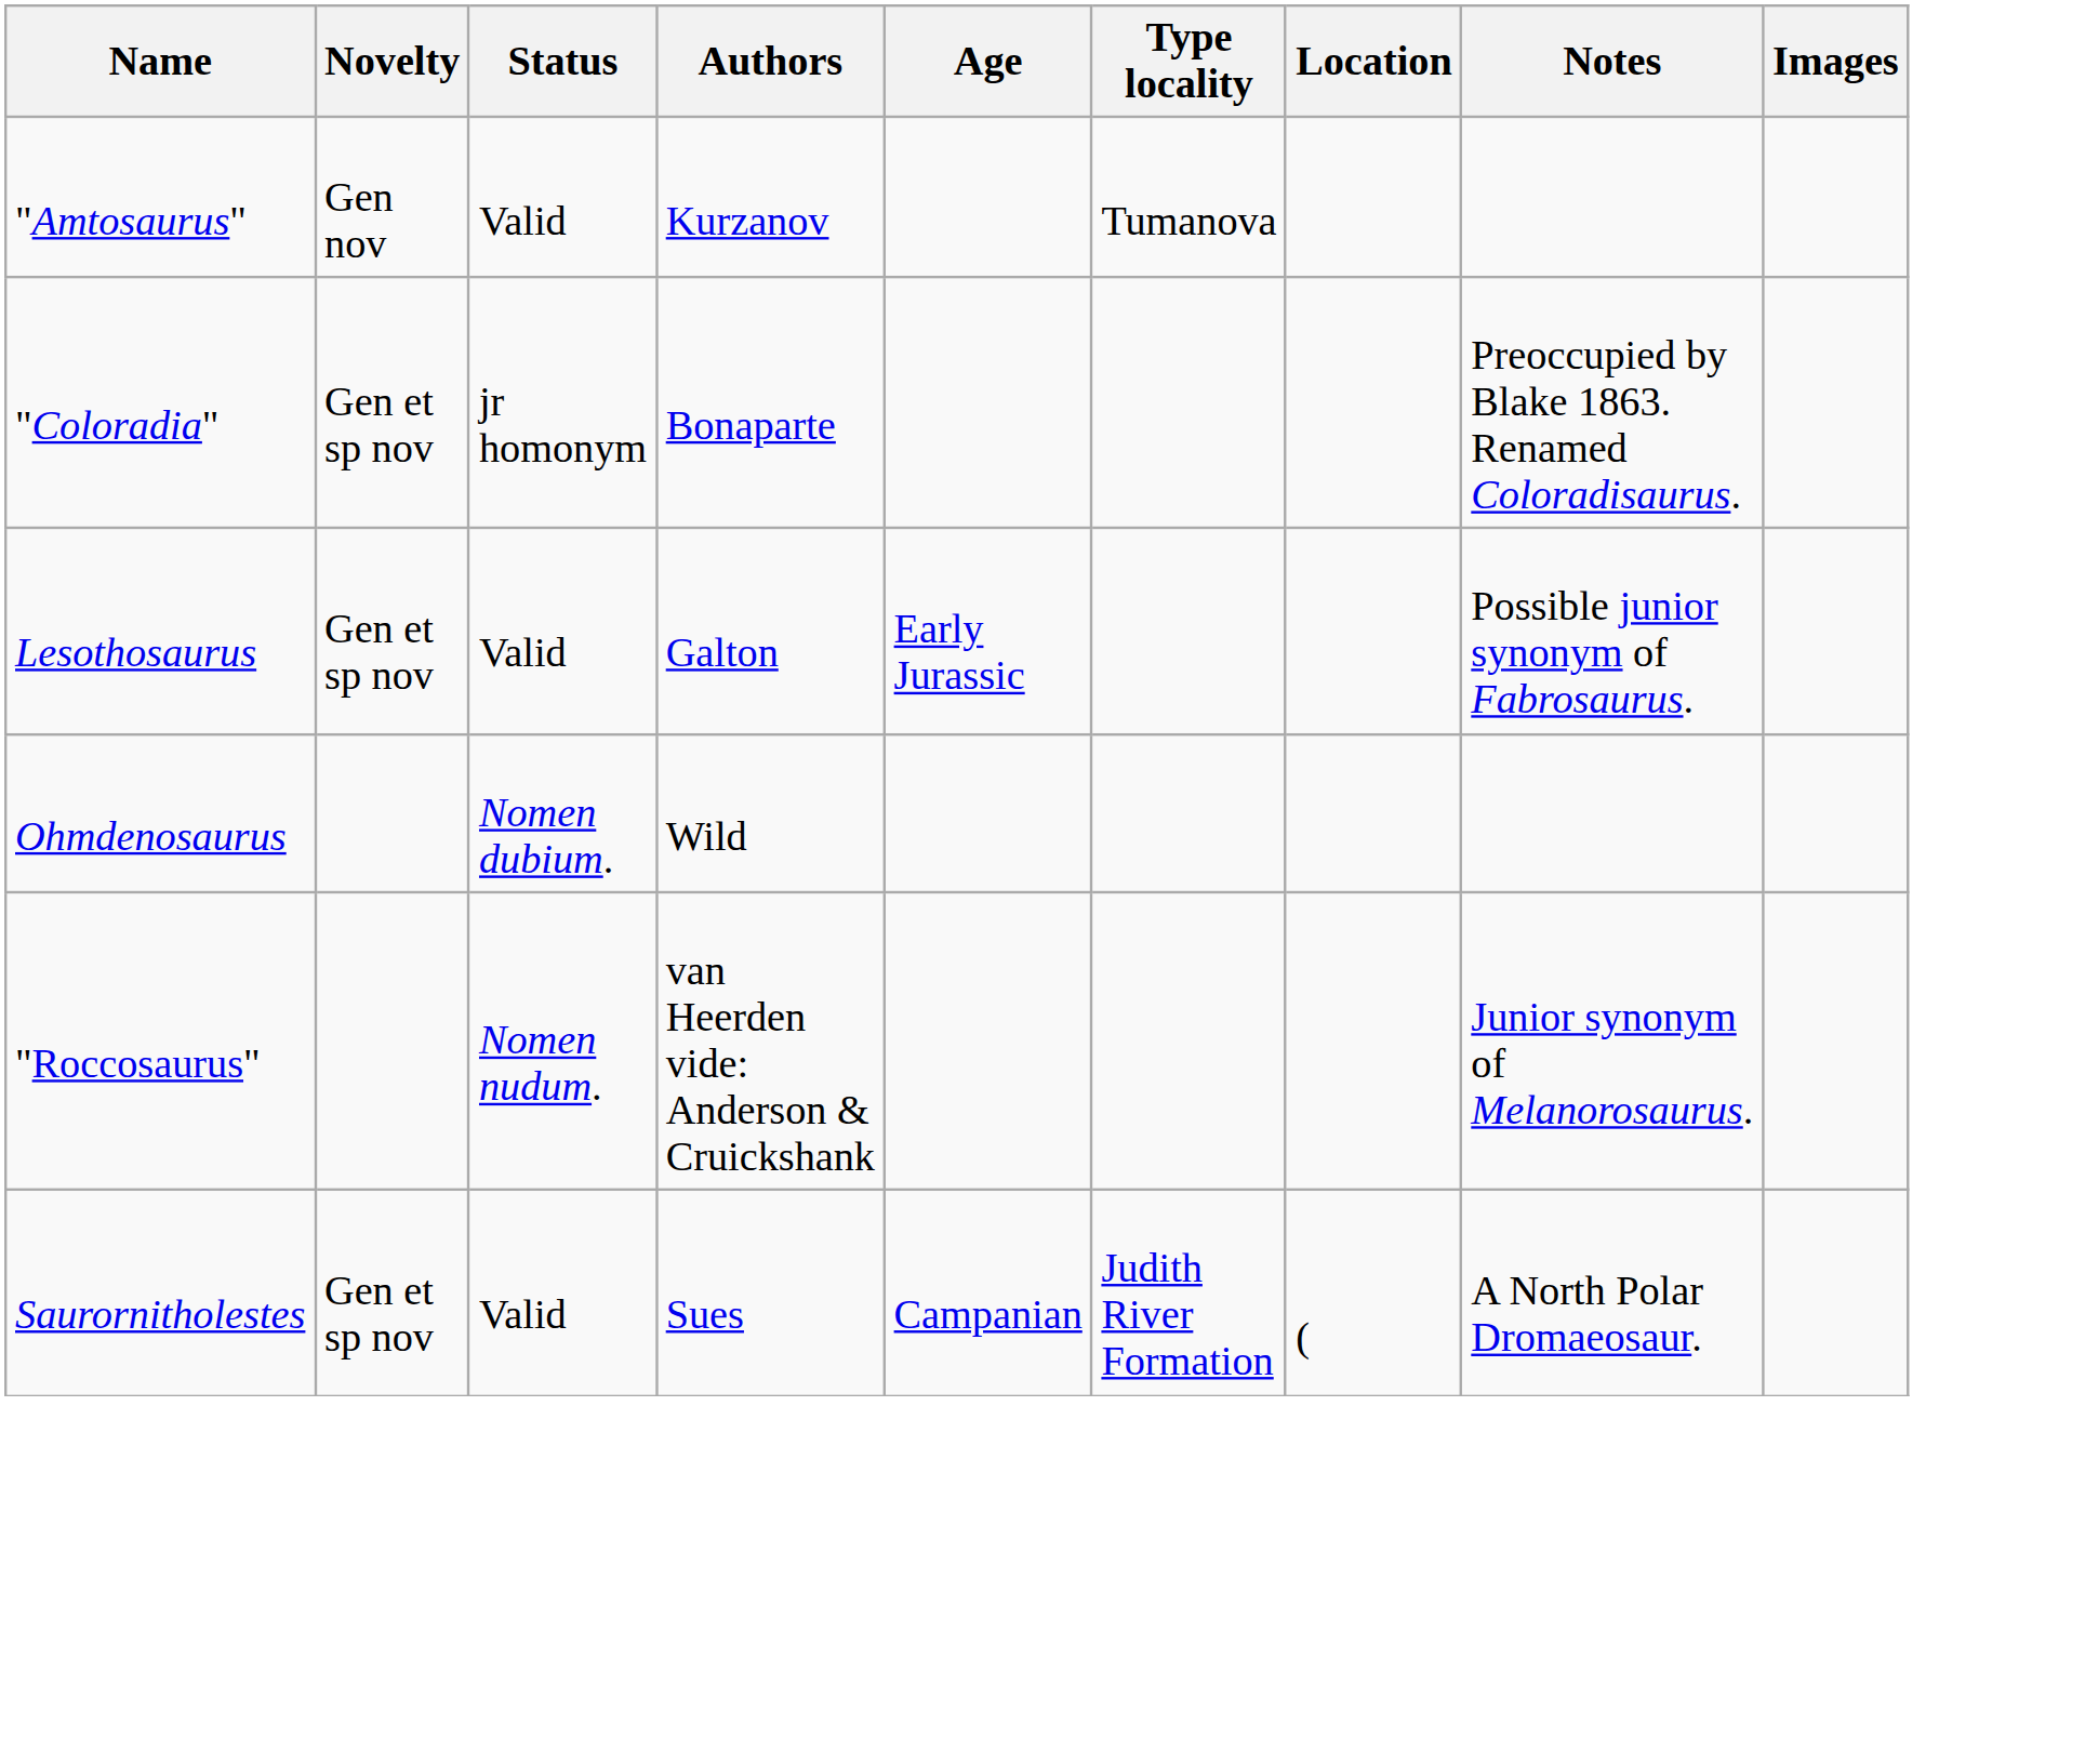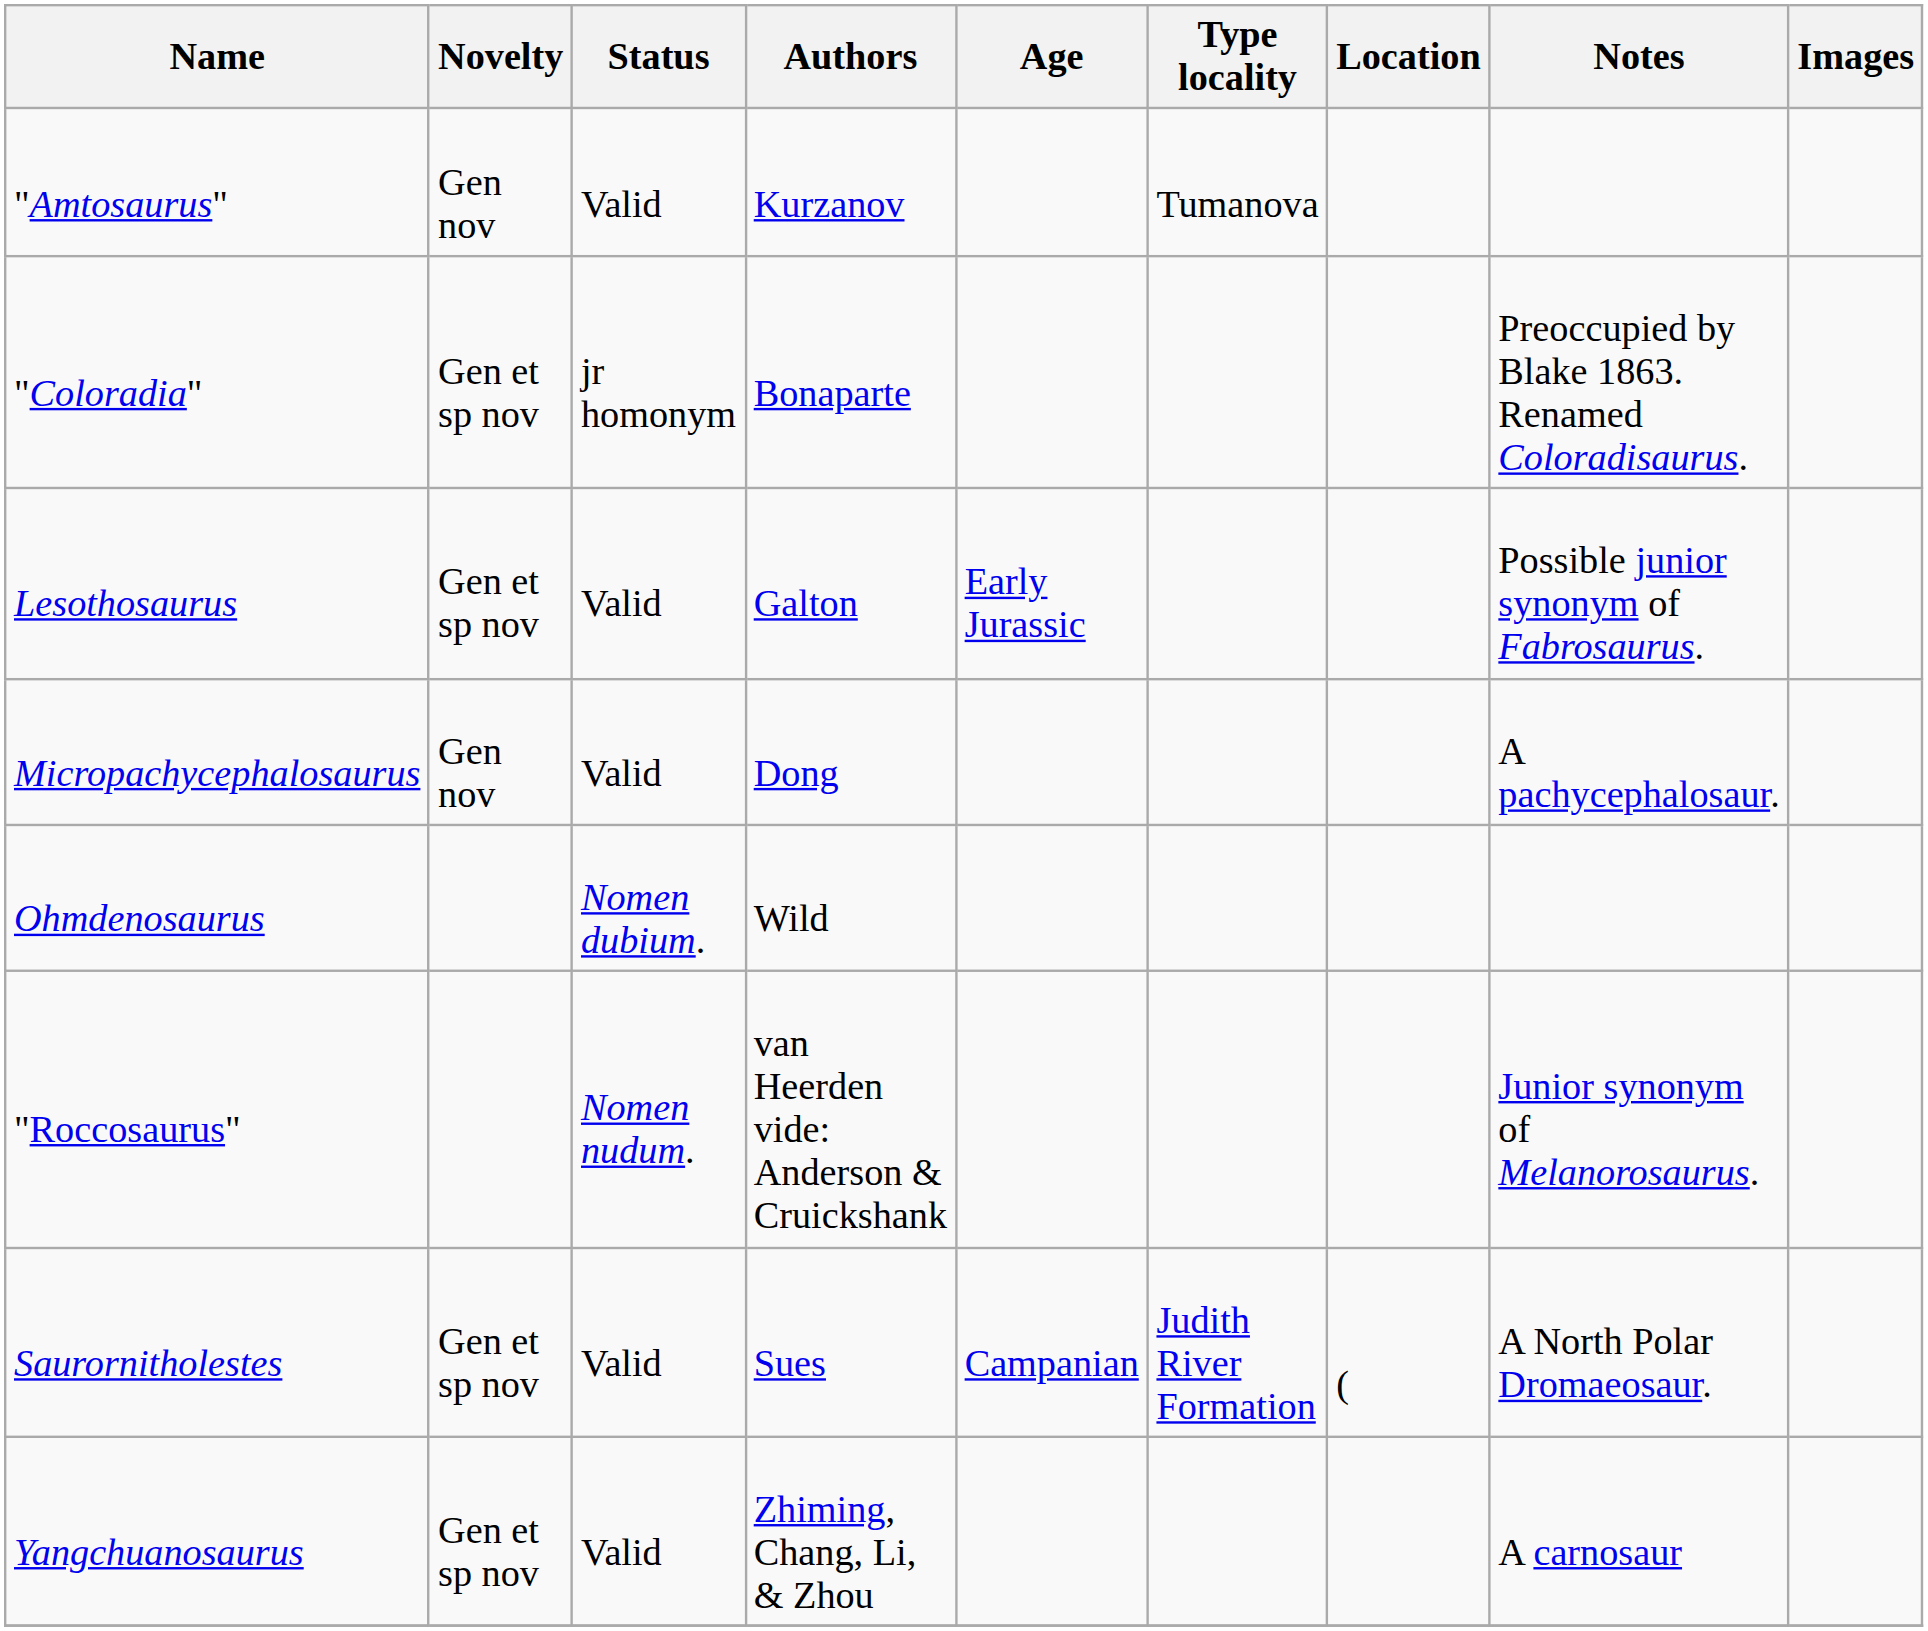+ row: Micropachycephalosaurus | Gen nov | Valid | Dong | A pachycephalosaur.
+ row: Yangchuanosaurus | Gen et sp nov | Valid | Zhiming, Chang, Li, & Zhou | A carnosaur
